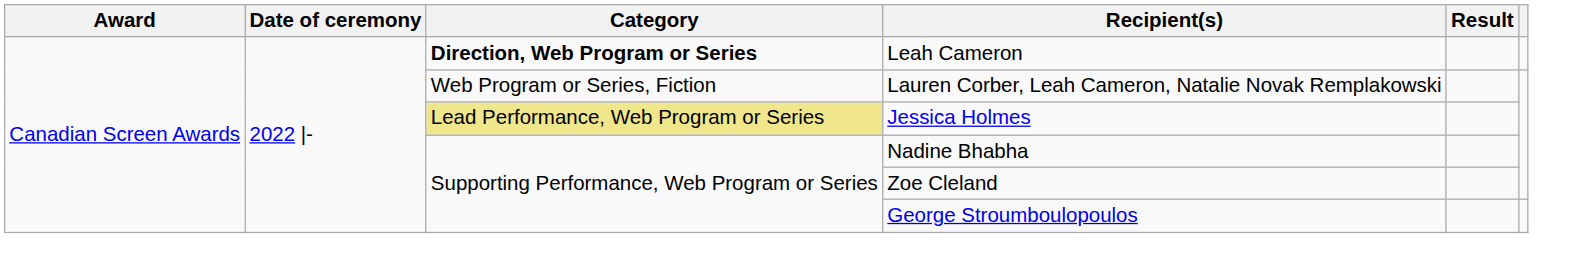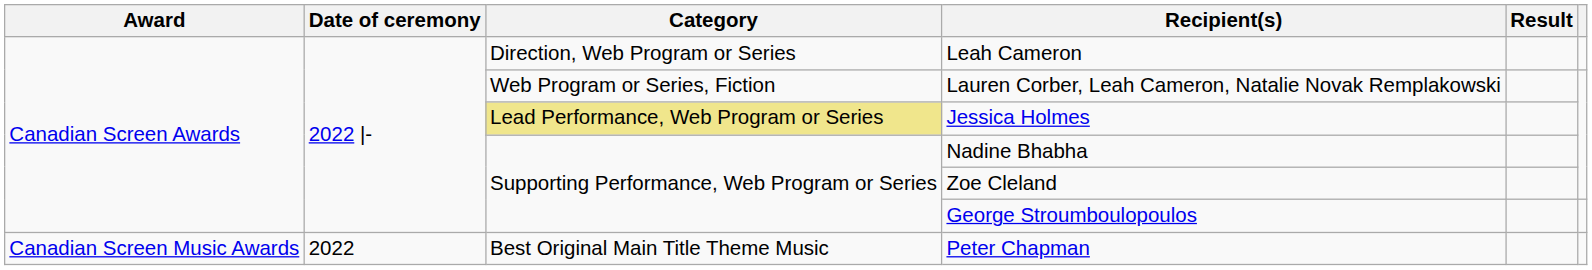Leah Cameron | Category: bold -> normal
+ row: Canadian Screen Music Awards | 2022 | Best Original Main Title Theme Music | Peter Chapman
